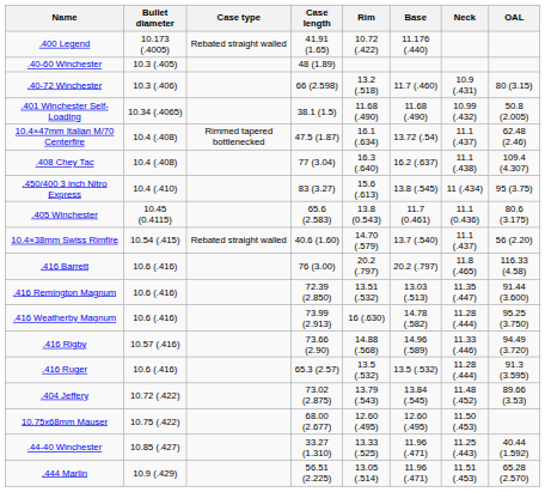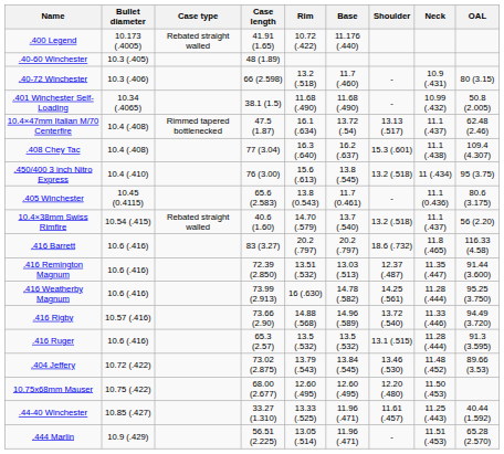+ column: Shoulder | - | - | 13.13 (.517) | 15.3 (.601) | 13.2 (.518) | - | 13.2 (.518) | 18.6 (.732) | 12.37 (.487) | 14.25 (.561) | 13.72 (.540) | 13.1 (.515) | 13.46 (.530) | 12.20 (.480) | 11.61 (.457) | -
.450/400 3 inch Nitro Express | Case length: 83 (3.27) -> 76 (3.00)
.416 Barrett | Case length: 76 (3.00) -> 83 (3.27)
